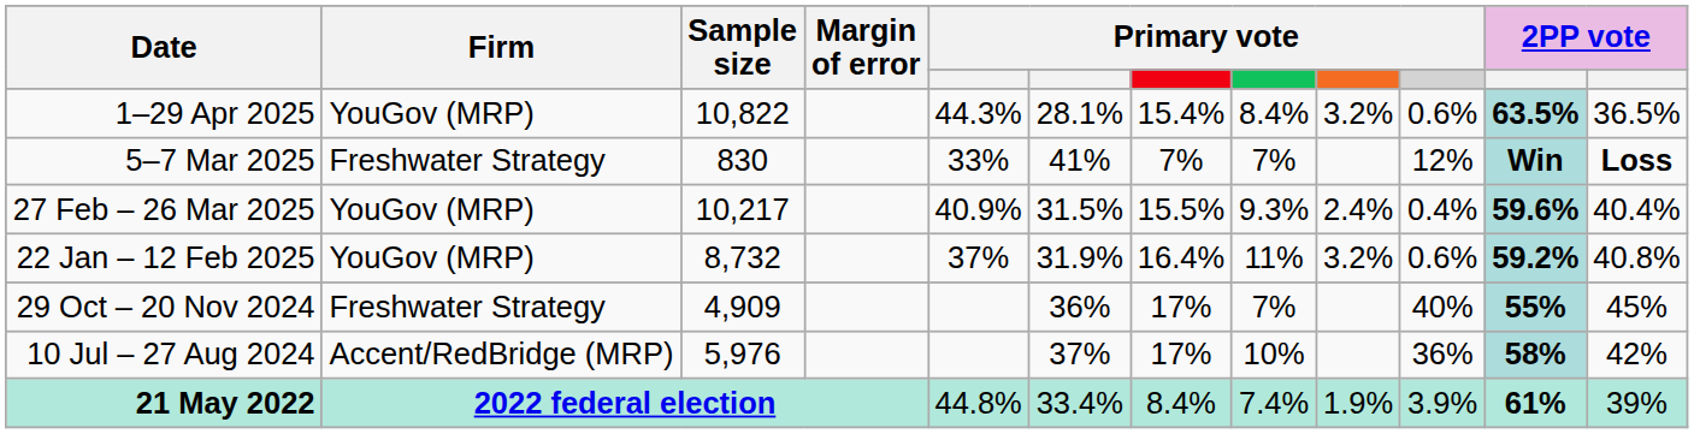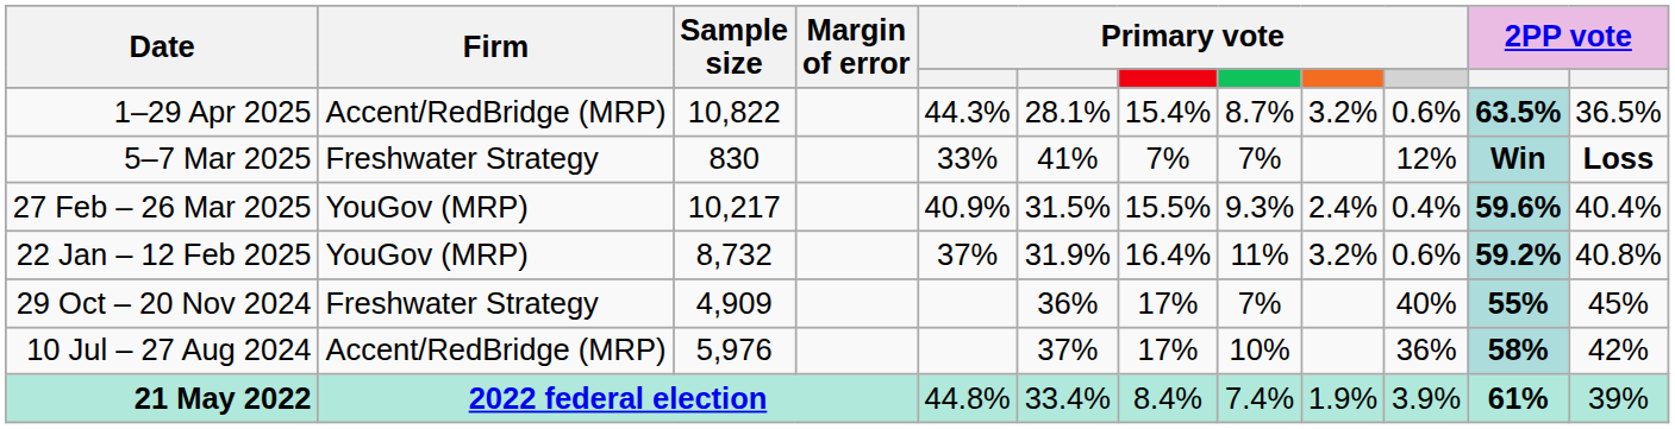1–29 Apr 2025 | Firm: YouGov (MRP) -> Accent/RedBridge (MRP)
1–29 Apr 2025 | column 8: 8.4% -> 8.7%
